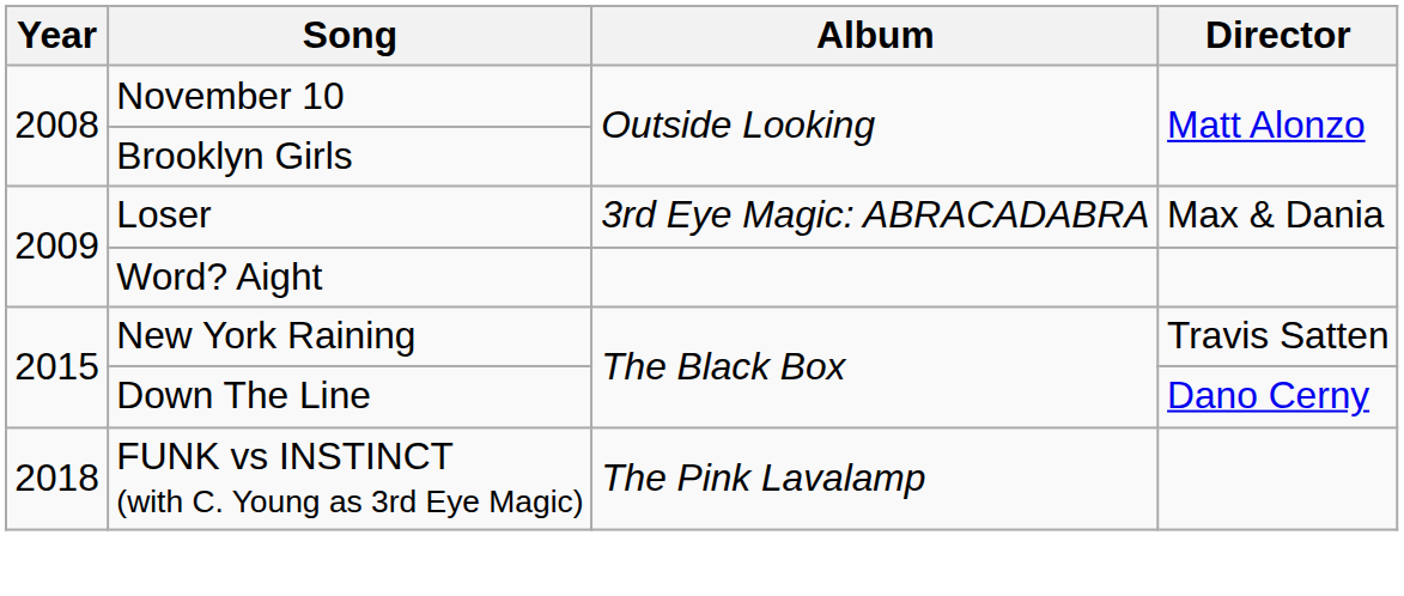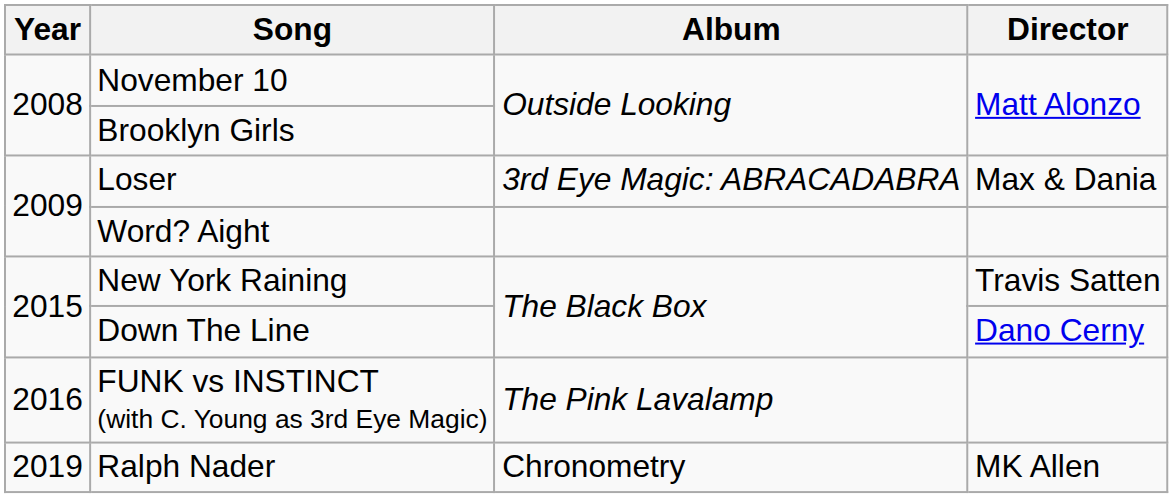FUNK vs INSTINCT (with C. Young as 3rd Eye Magic) | Year: 2018 -> 2016
+ row: 2019 | Ralph Nader | Chronometry | MK Allen
